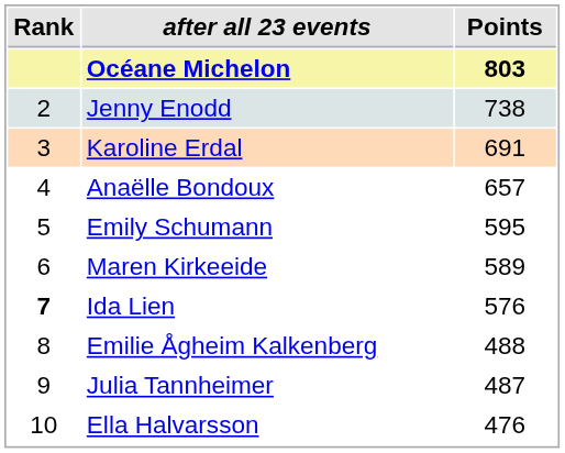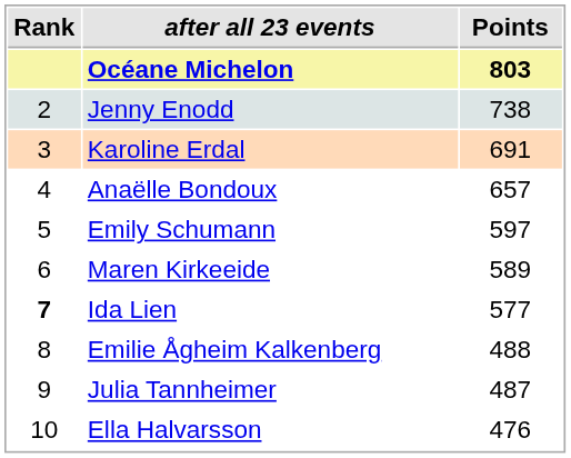Emily Schumann | Points: 595 -> 597
Ida Lien | Points: 576 -> 577
